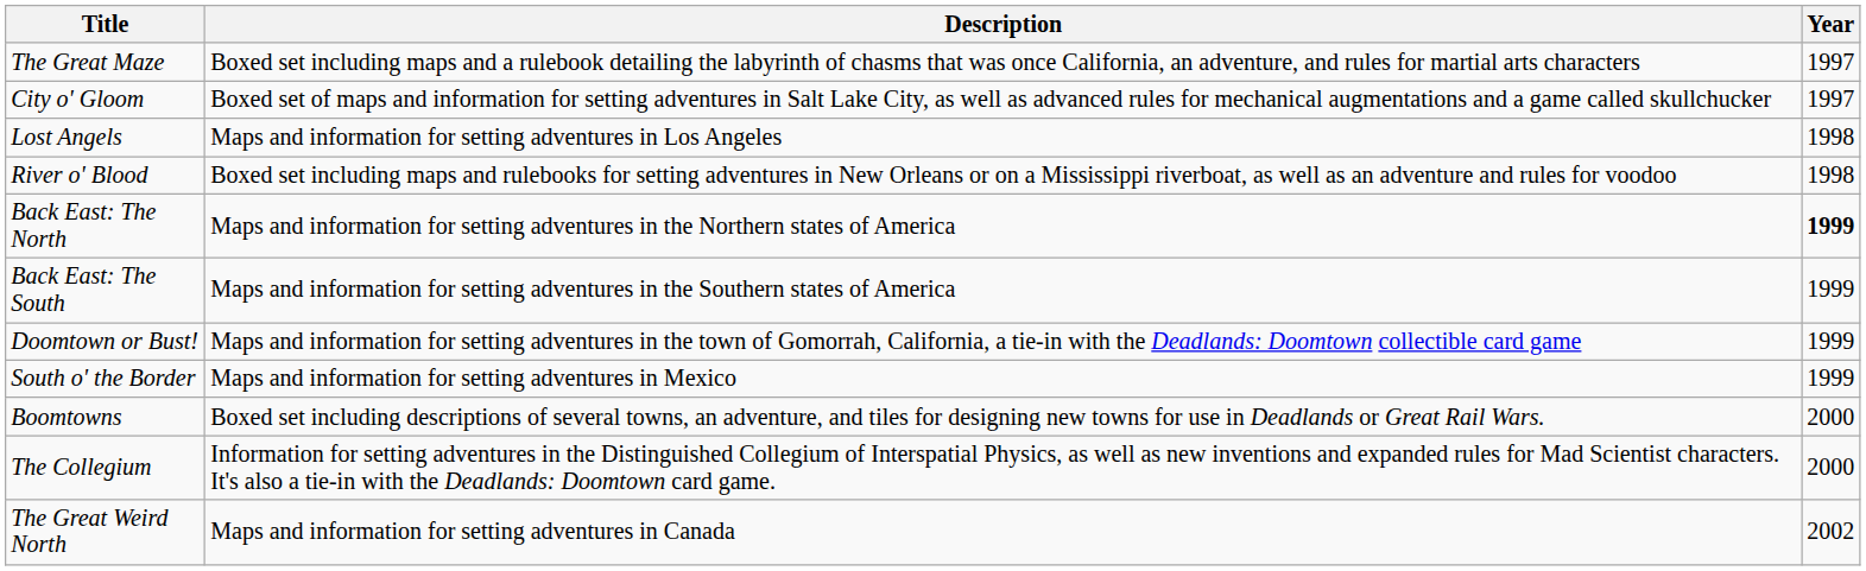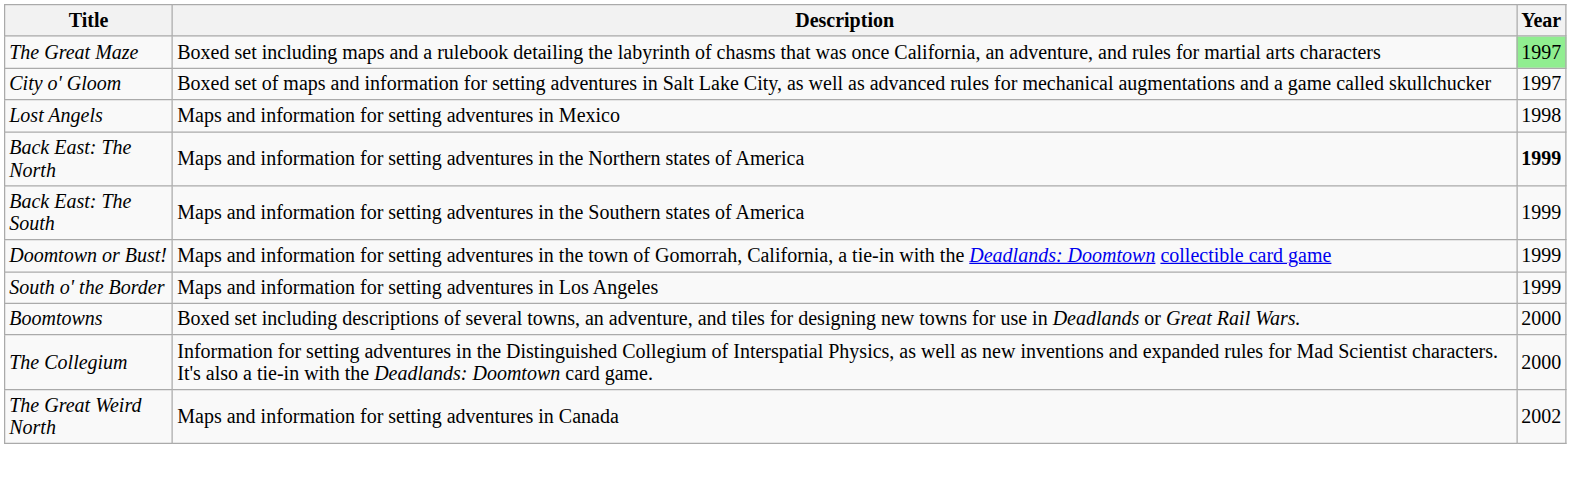The Great Maze | Year: no background -> lightgreen background
Lost Angels | Description: Maps and information for setting adventures in Los Angeles -> Maps and information for setting adventures in Mexico
- row: River o' Blood | Boxed set including maps and rulebooks for setting adventures in New Orleans or on a Mississippi riverboat, as well as an adventure and rules for voodoo | 1998
South o' the Border | Description: Maps and information for setting adventures in Mexico -> Maps and information for setting adventures in Los Angeles
